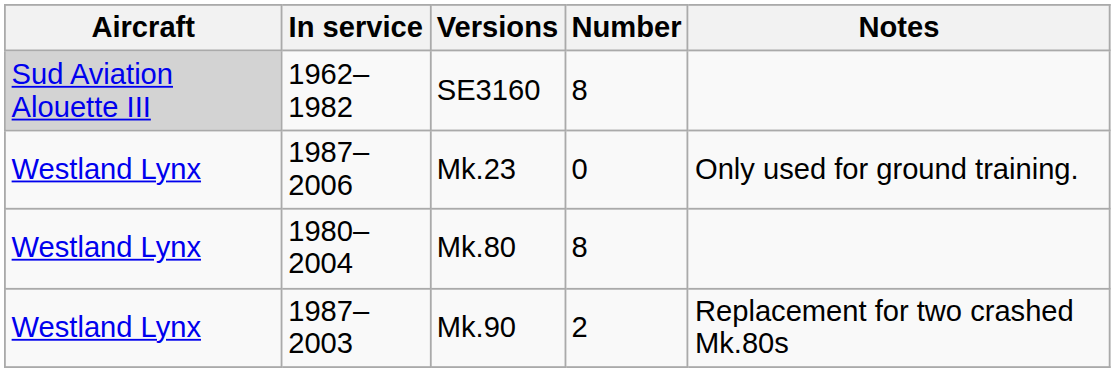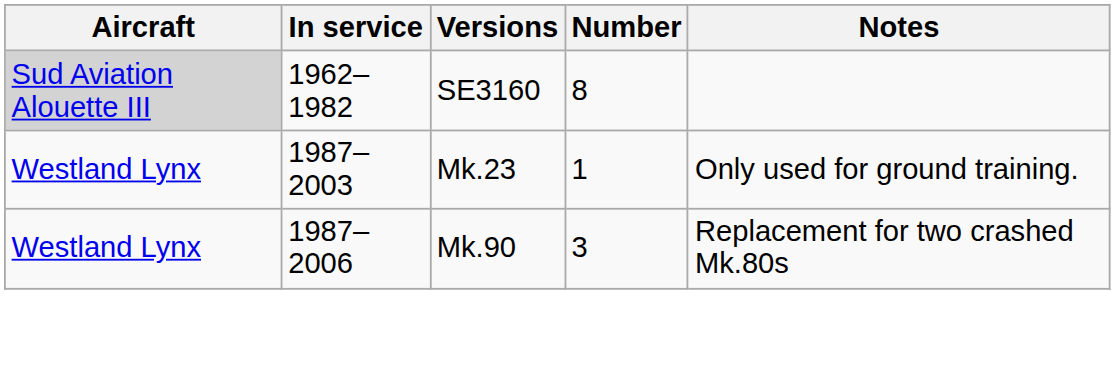Mk.23 | In service: 1987–2006 -> 1987–2003
Mk.23 | Number: 0 -> 1
- row: Westland Lynx | 1980–2004 | Mk.80 | 8
Mk.90 | In service: 1987–2003 -> 1987–2006
Mk.90 | Number: 2 -> 3
